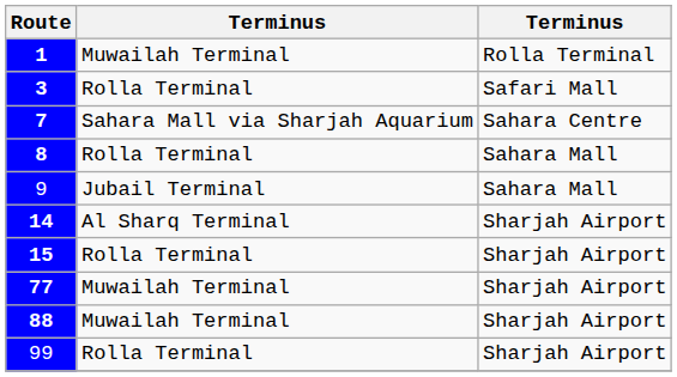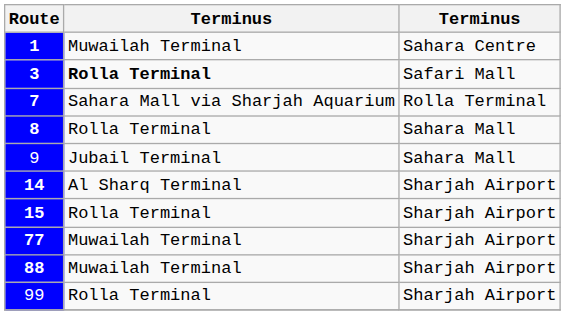1 | column 3: Rolla Terminal -> Sahara Centre
3 | column 2: normal -> bold
7 | column 3: Sahara Centre -> Rolla Terminal
